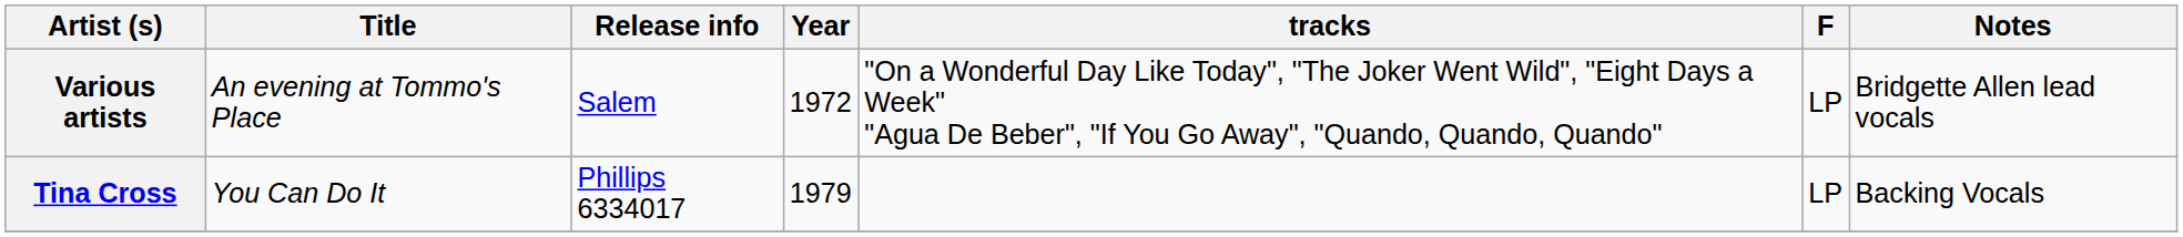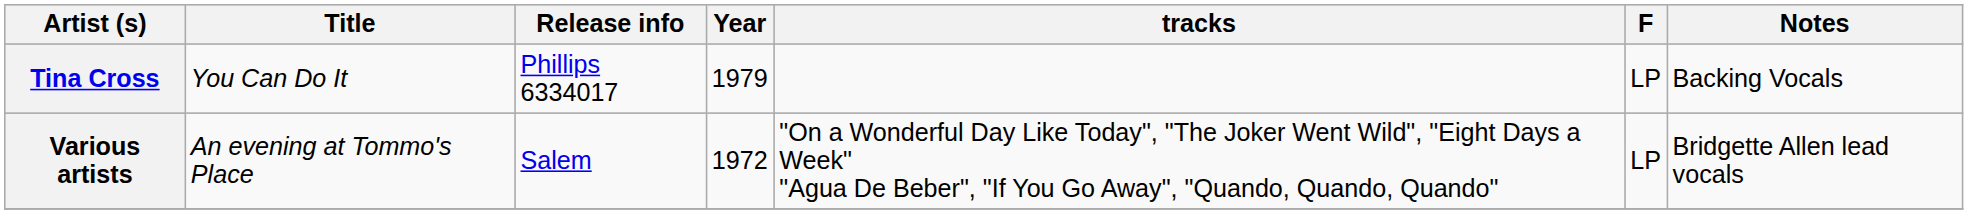rows swapped: Various artists <-> Tina Cross
